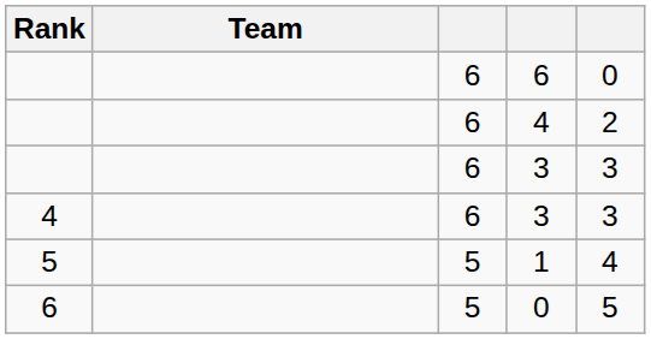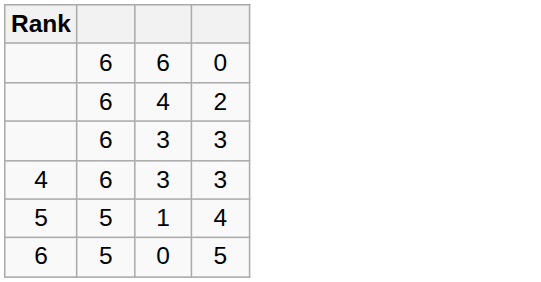- column: Team
